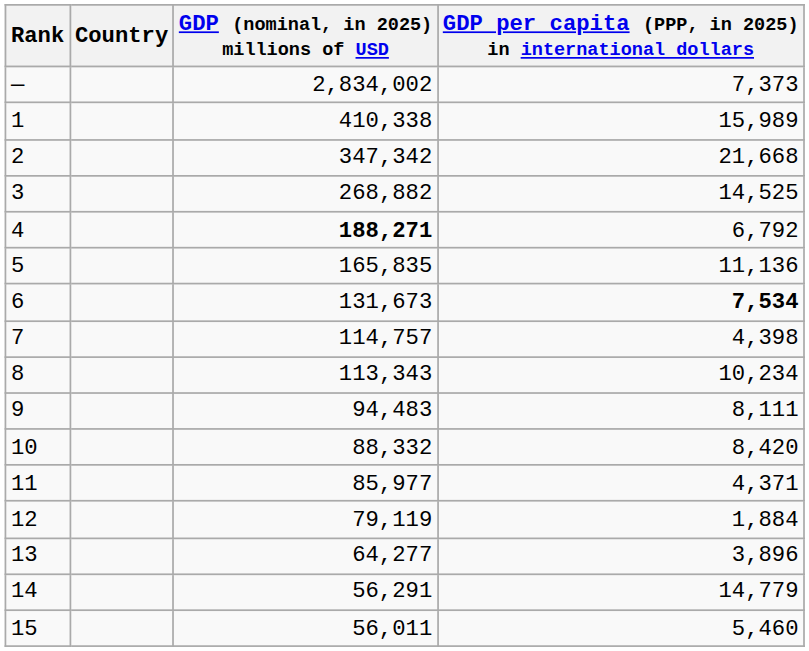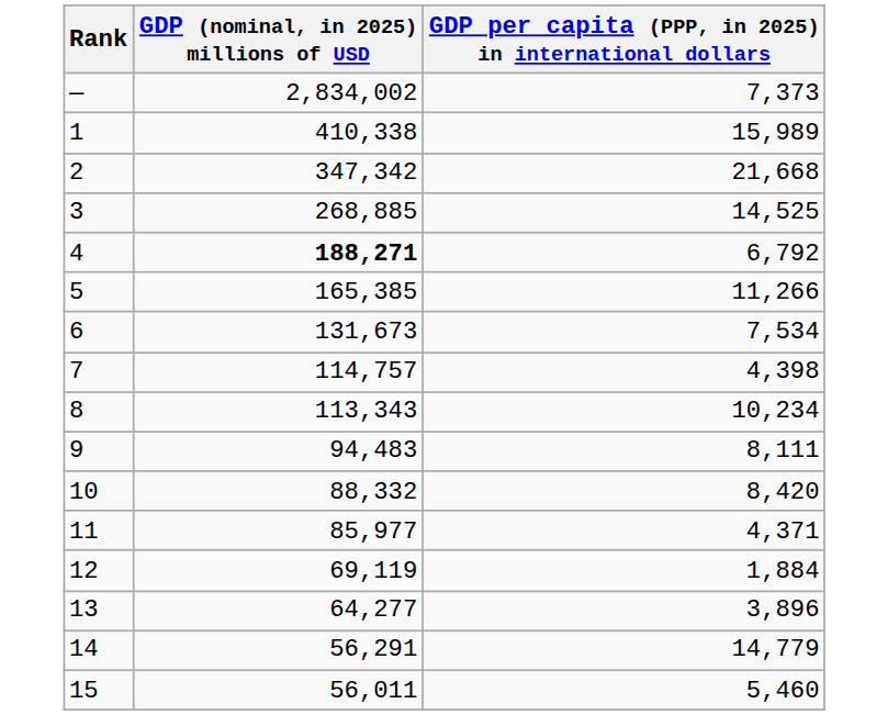- column: Country
3 | GDP (nominal, in 2025) millions of USD: 268,882 -> 268,885
5 | GDP (nominal, in 2025) millions of USD: 165,835 -> 165,385
5 | GDP per capita (PPP, in 2025) in international dollars: 11,136 -> 11,266
6 | GDP per capita (PPP, in 2025) in international dollars: bold -> normal
12 | GDP (nominal, in 2025) millions of USD: 79,119 -> 69,119
